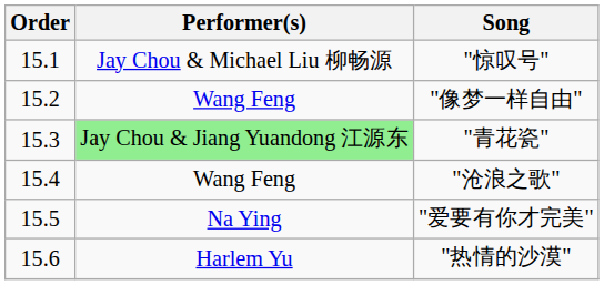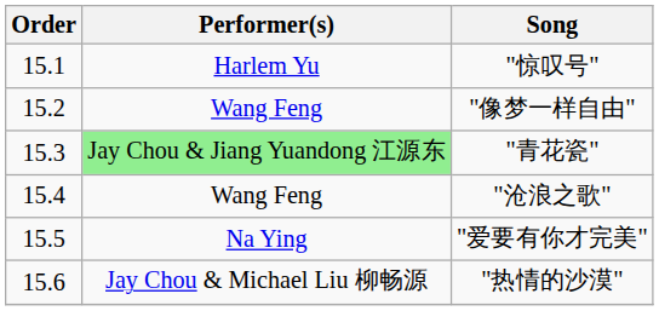"惊叹号" | Performer(s): Jay Chou & Michael Liu 柳畅源 -> Harlem Yu
"热情的沙漠" | Performer(s): Harlem Yu -> Jay Chou & Michael Liu 柳畅源
